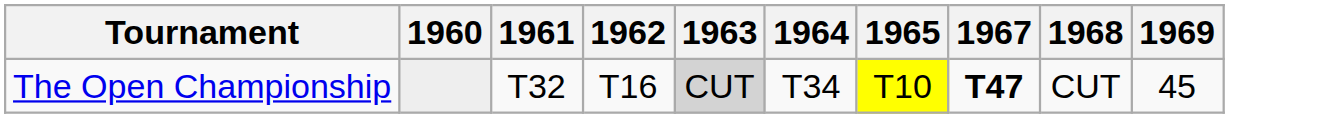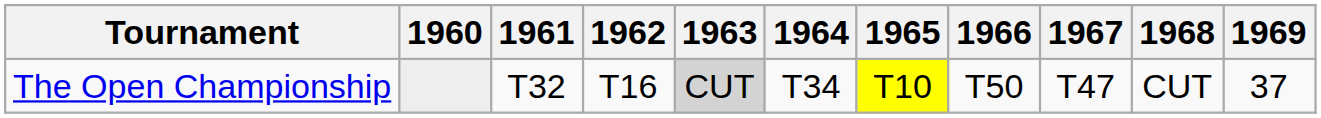+ column: 1966 | T50
The Open Championship | 1967: bold -> normal
The Open Championship | 1969: 45 -> 37
